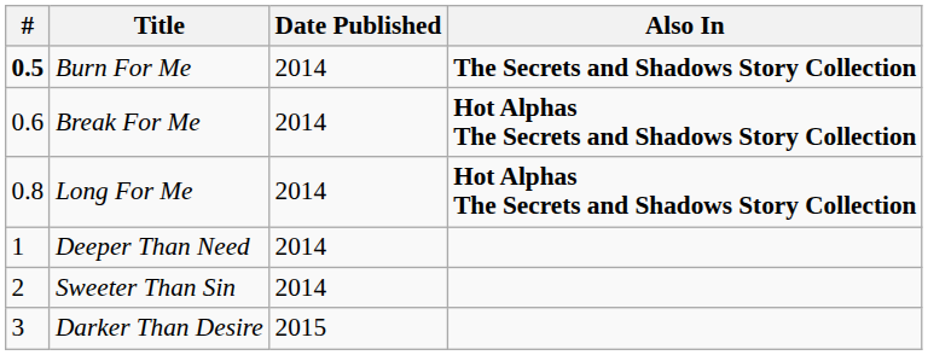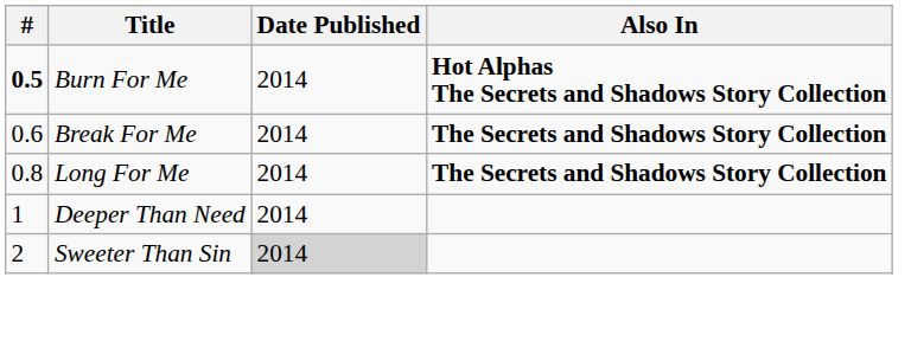Burn For Me | Also In: The Secrets and Shadows Story Collection -> Hot Alphas The Secrets and Shadows Story Collection
Break For Me | Also In: Hot Alphas The Secrets and Shadows Story Collection -> The Secrets and Shadows Story Collection
Long For Me | Also In: Hot Alphas The Secrets and Shadows Story Collection -> The Secrets and Shadows Story Collection
Sweeter Than Sin | Date Published: no background -> lightgrey background
- row: 3 | Darker Than Desire | 2015
